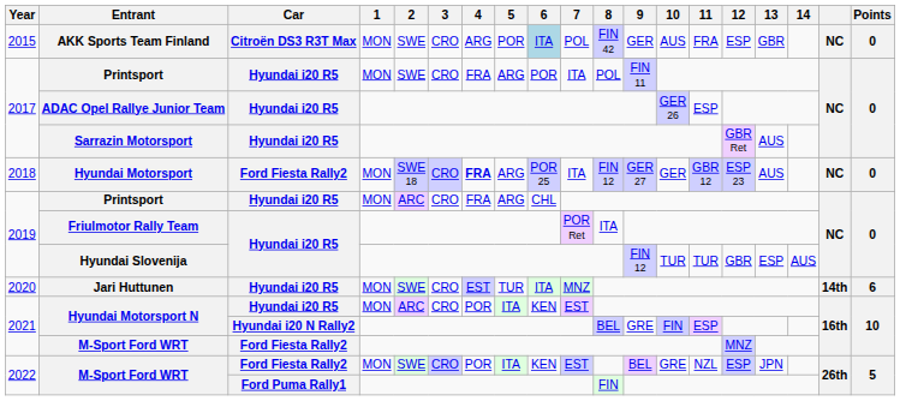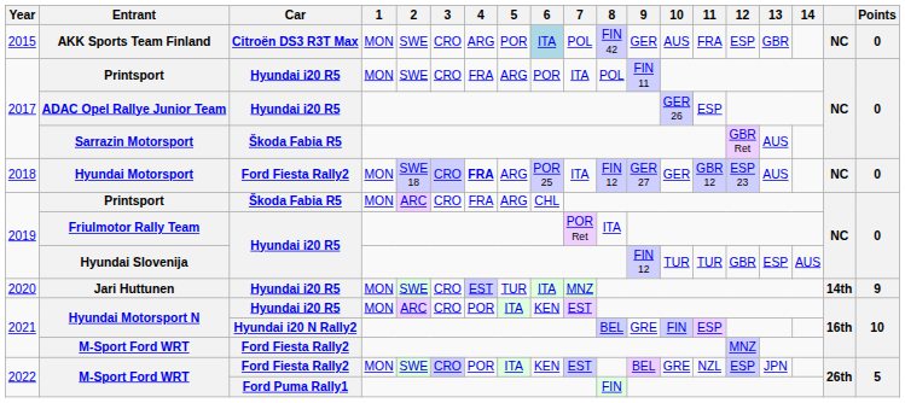Sarrazin Motorsport | Car: Hyundai i20 R5 -> Škoda Fabia R5
2019 / Printsport | Car: Hyundai i20 R5 -> Škoda Fabia R5
Jari Huttunen | Points: 6 -> 9
